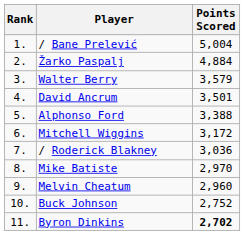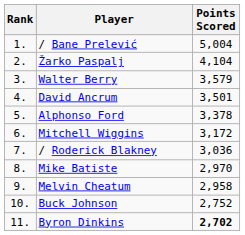Žarko Paspalj | Points Scored: 4,884 -> 4,104
Alphonso Ford | Points Scored: 3,388 -> 3,378
Melvin Cheatum | Points Scored: 2,960 -> 2,958
